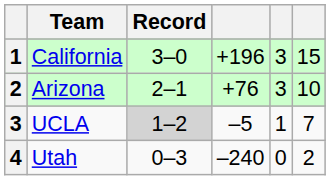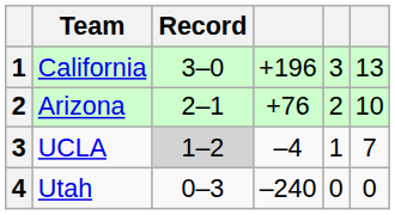California | column 6: 15 -> 13
Arizona | column 5: 3 -> 2
UCLA | column 4: –5 -> –4
Utah | column 6: 2 -> 0
